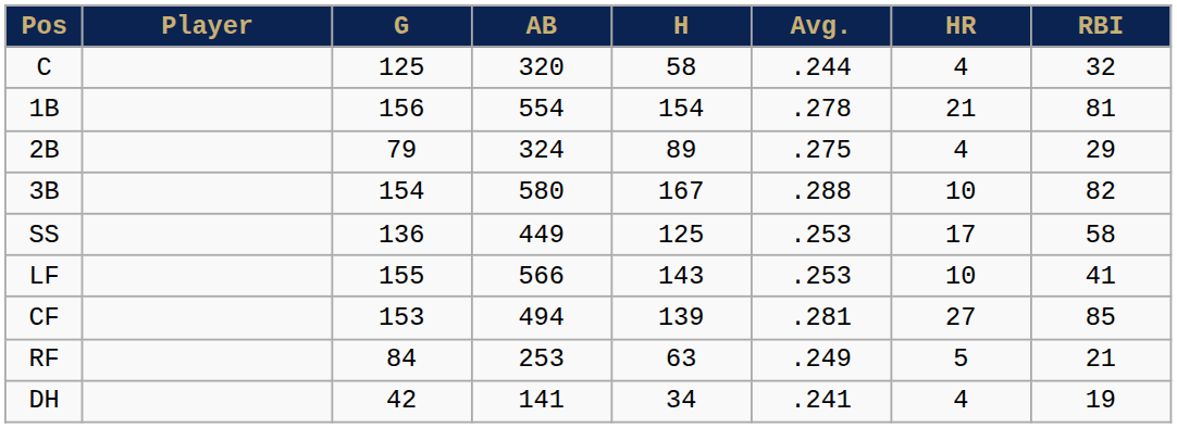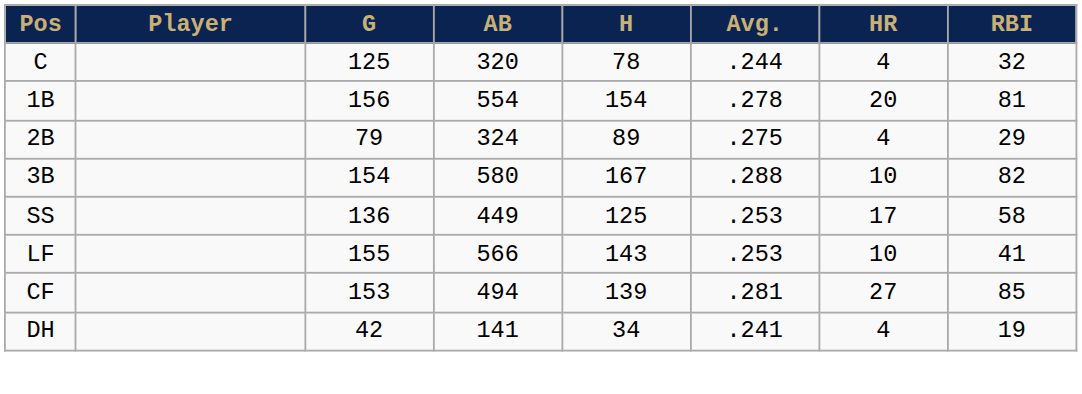C | H: 58 -> 78
1B | HR: 21 -> 20
- row: RF | 84 | 253 | 63 | .249 | 5 | 21
